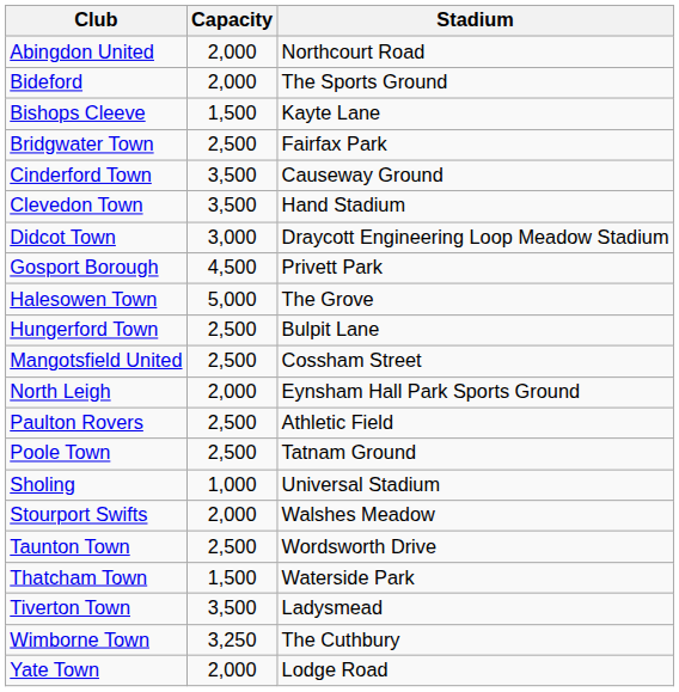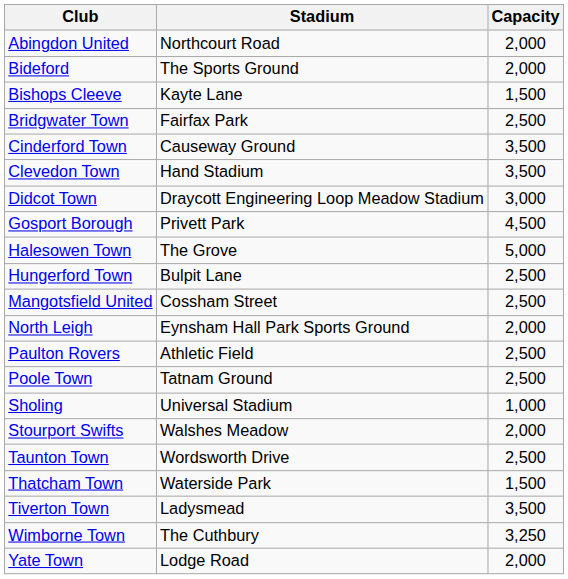columns swapped: Stadium <-> Capacity
